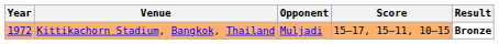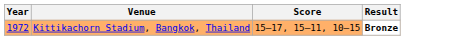- column: Opponent | Muljadi
